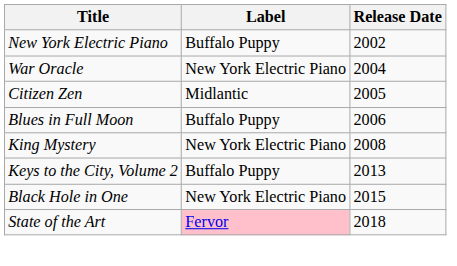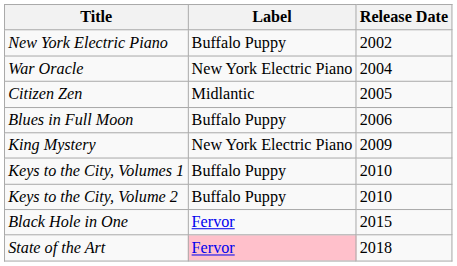King Mystery | Release Date: 2008 -> 2009
+ row: Keys to the City, Volumes 1 | Buffalo Puppy | 2010
Keys to the City, Volume 2 | Release Date: 2013 -> 2010
Black Hole in One | Label: New York Electric Piano -> Fervor
